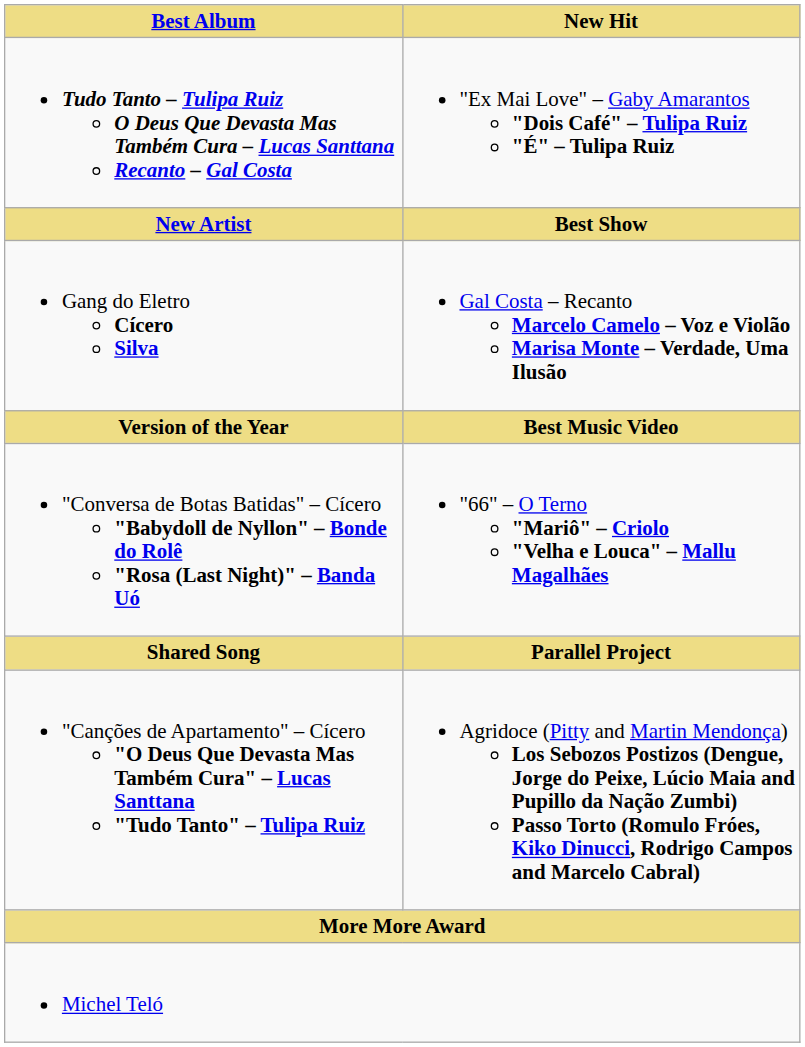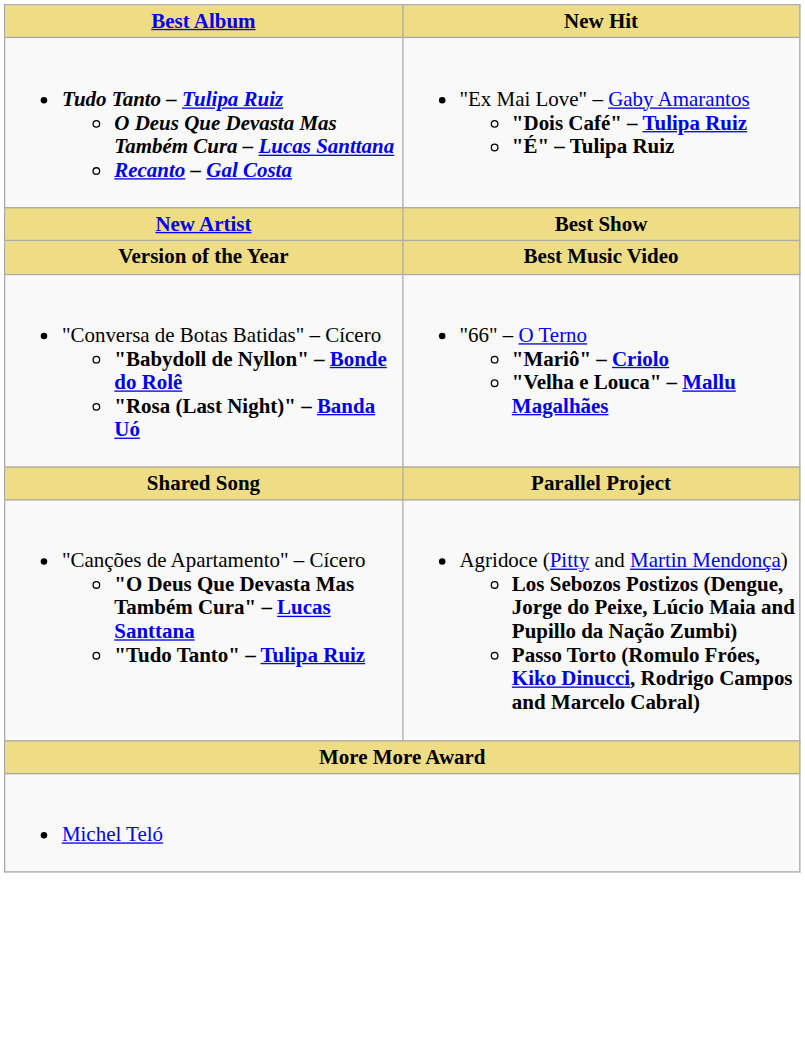- row: Gang do Eletro Cícero Silva | Gal Costa – Recanto Marcelo Camelo – Voz e Violão Marisa Monte – Verdade, Uma Ilusão
